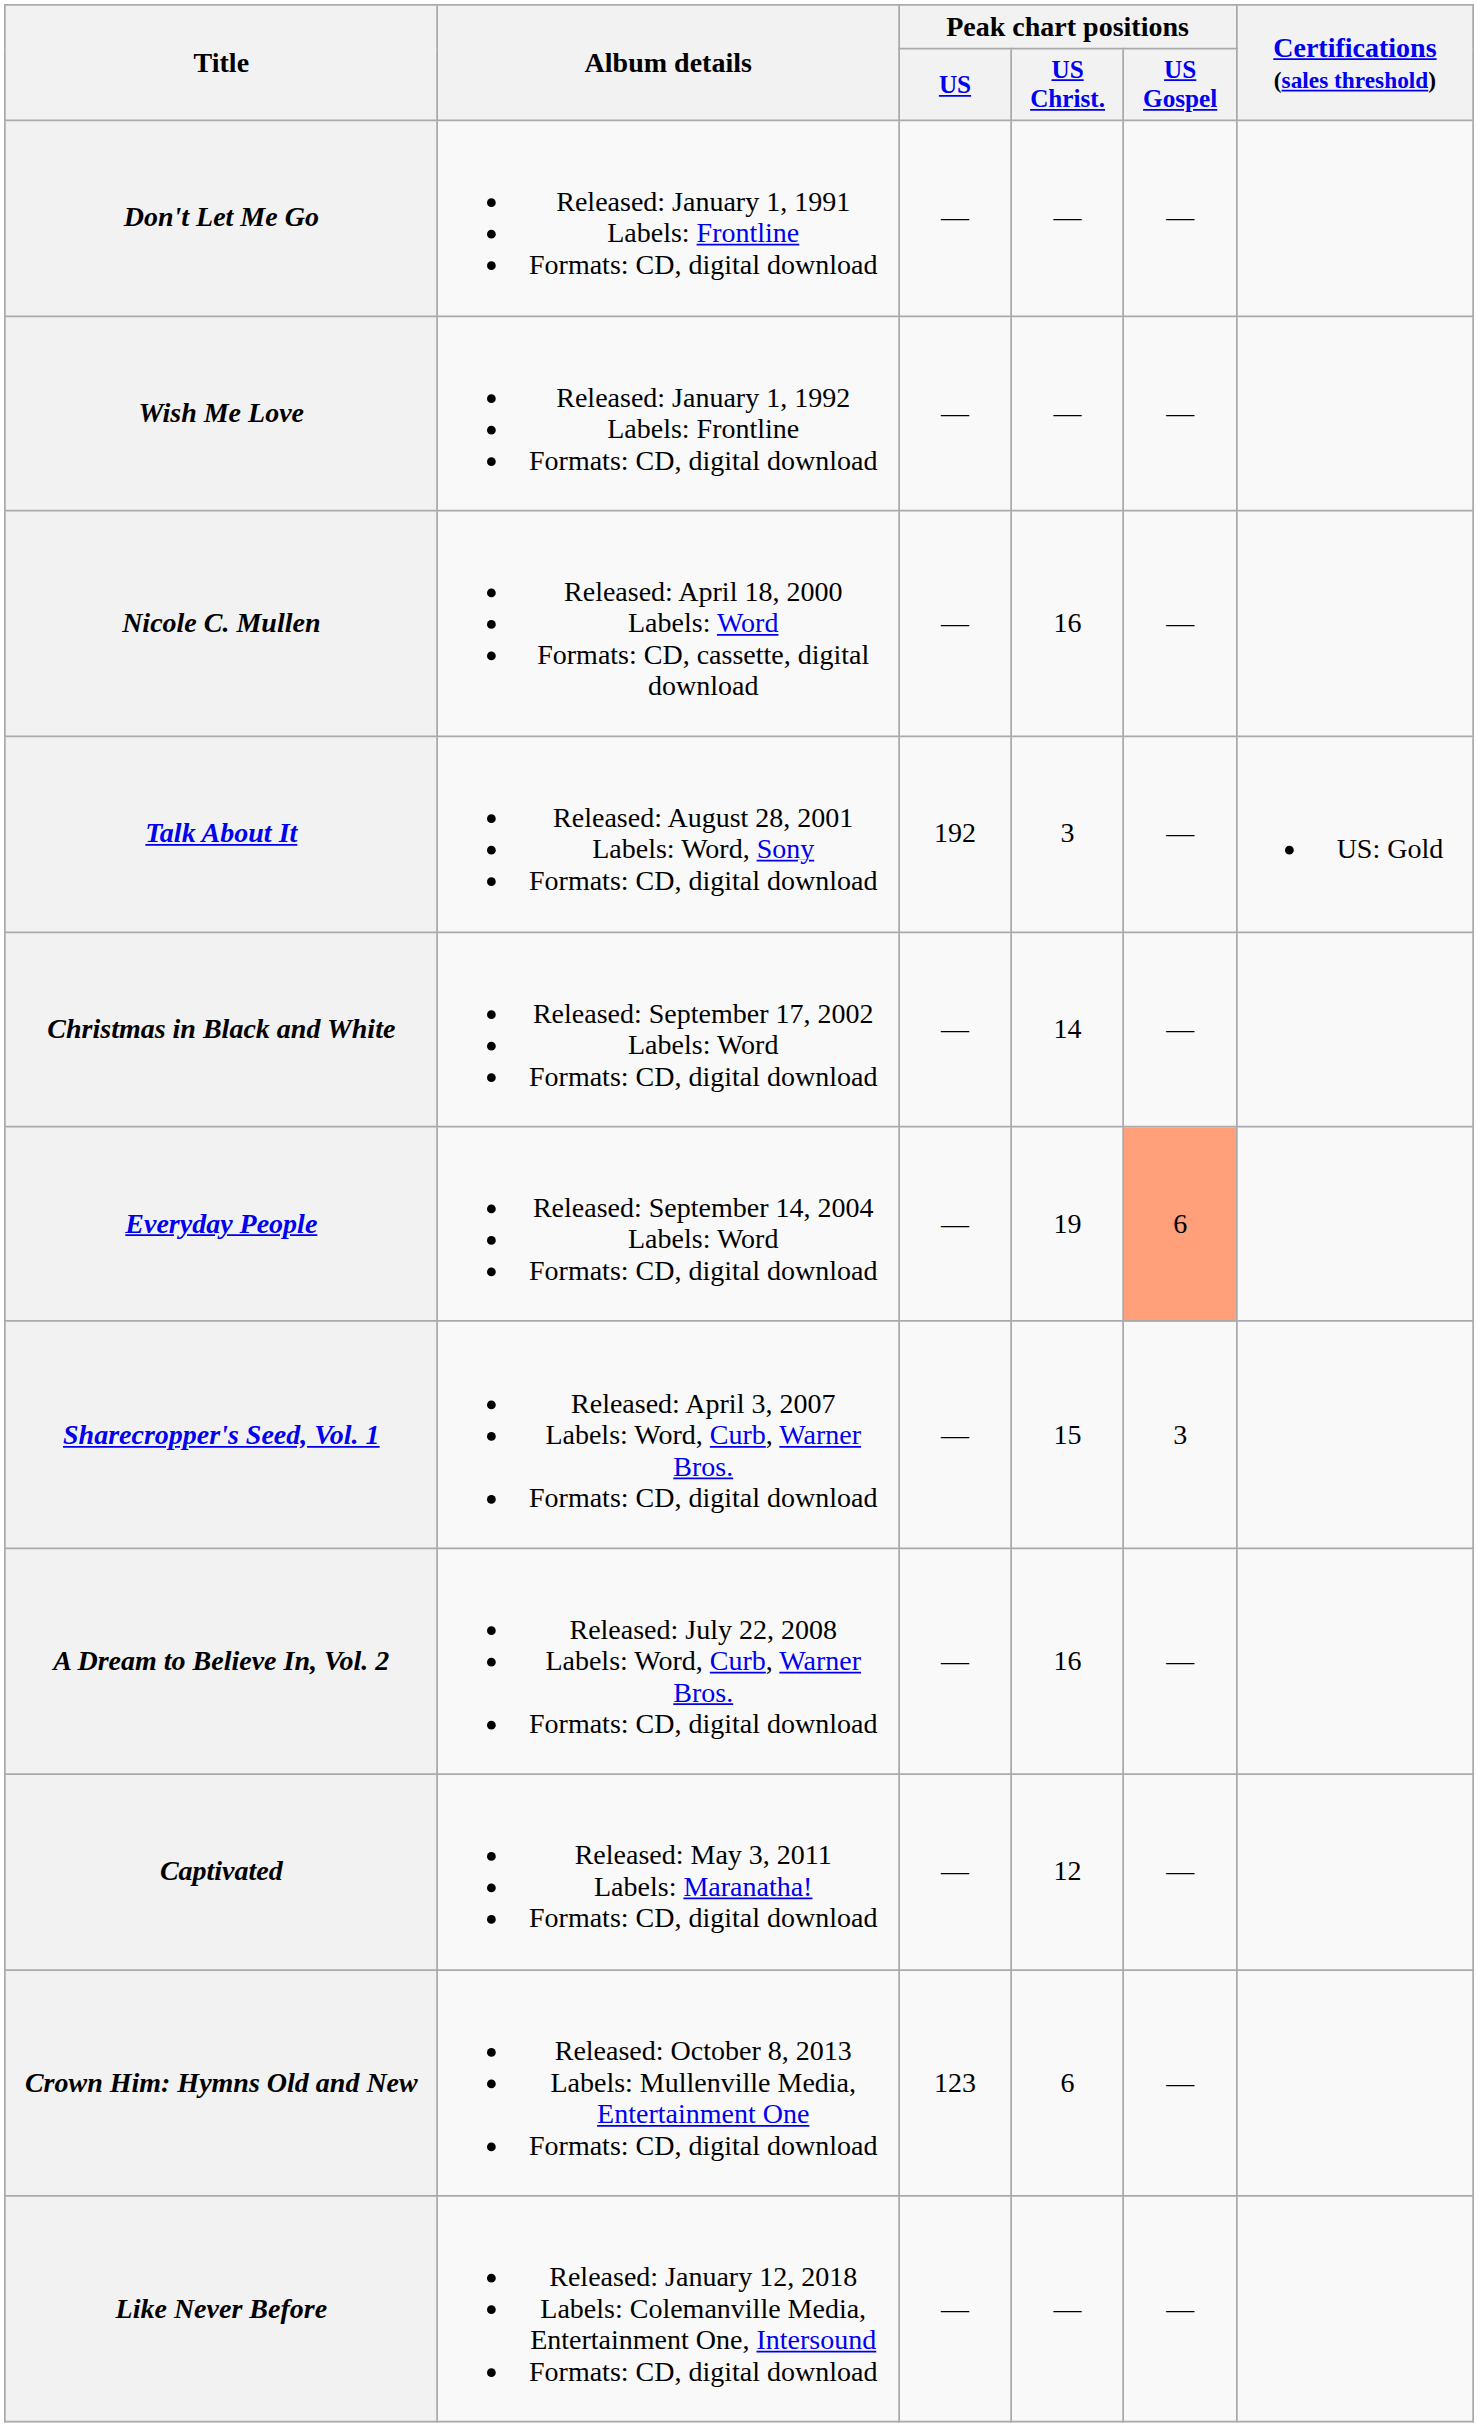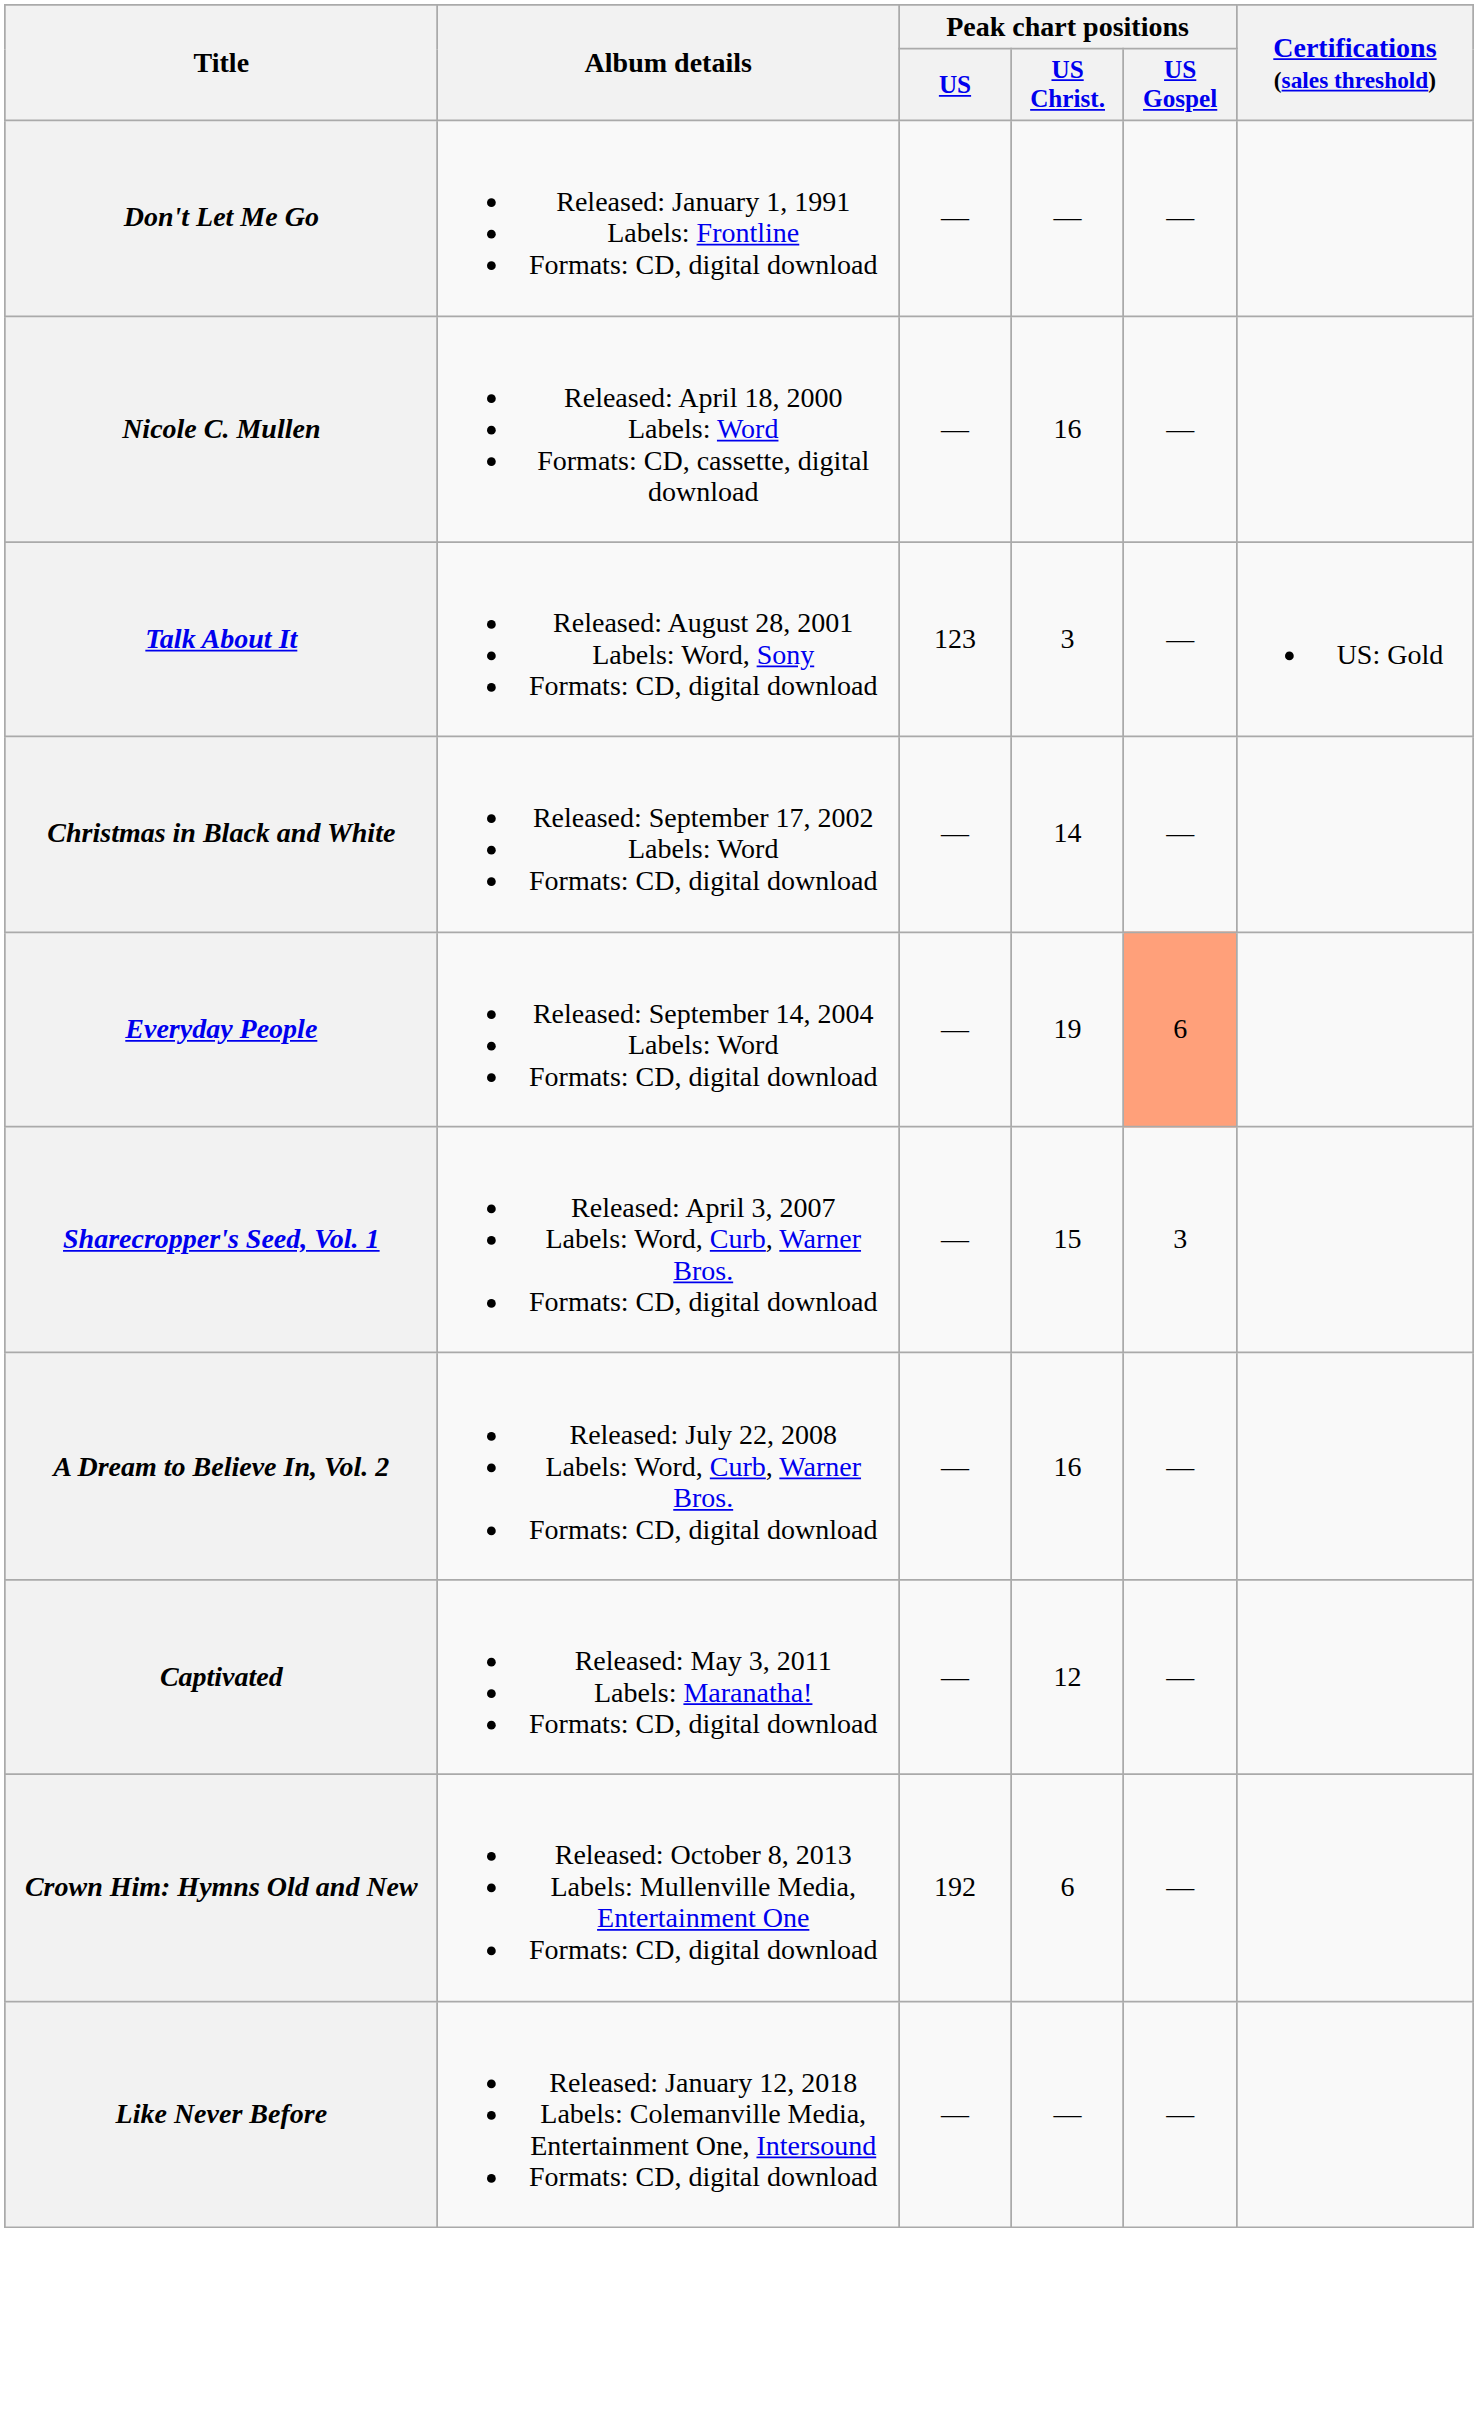- row: Wish Me Love | Released: January 1, 1992 Labels: Frontline Formats: CD, digital download | — | — | —
Talk About It | Peak chart positions / US: 192 -> 123
Crown Him: Hymns Old and New | Peak chart positions / US: 123 -> 192
